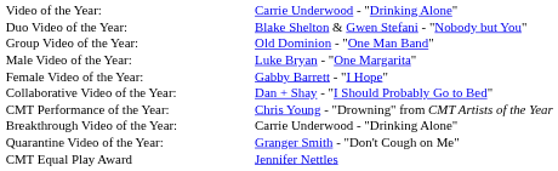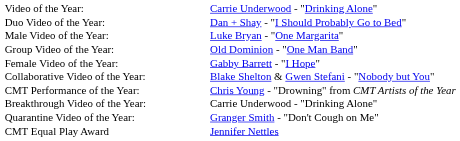Duo Video of the Year: | column 2: Blake Shelton & Gwen Stefani - "Nobody but You" -> Dan + Shay - "I Should Probably Go to Bed"
rows swapped: Group Video of the Year: <-> Male Video of the Year:
Collaborative Video of the Year: | column 2: Dan + Shay - "I Should Probably Go to Bed" -> Blake Shelton & Gwen Stefani - "Nobody but You"
